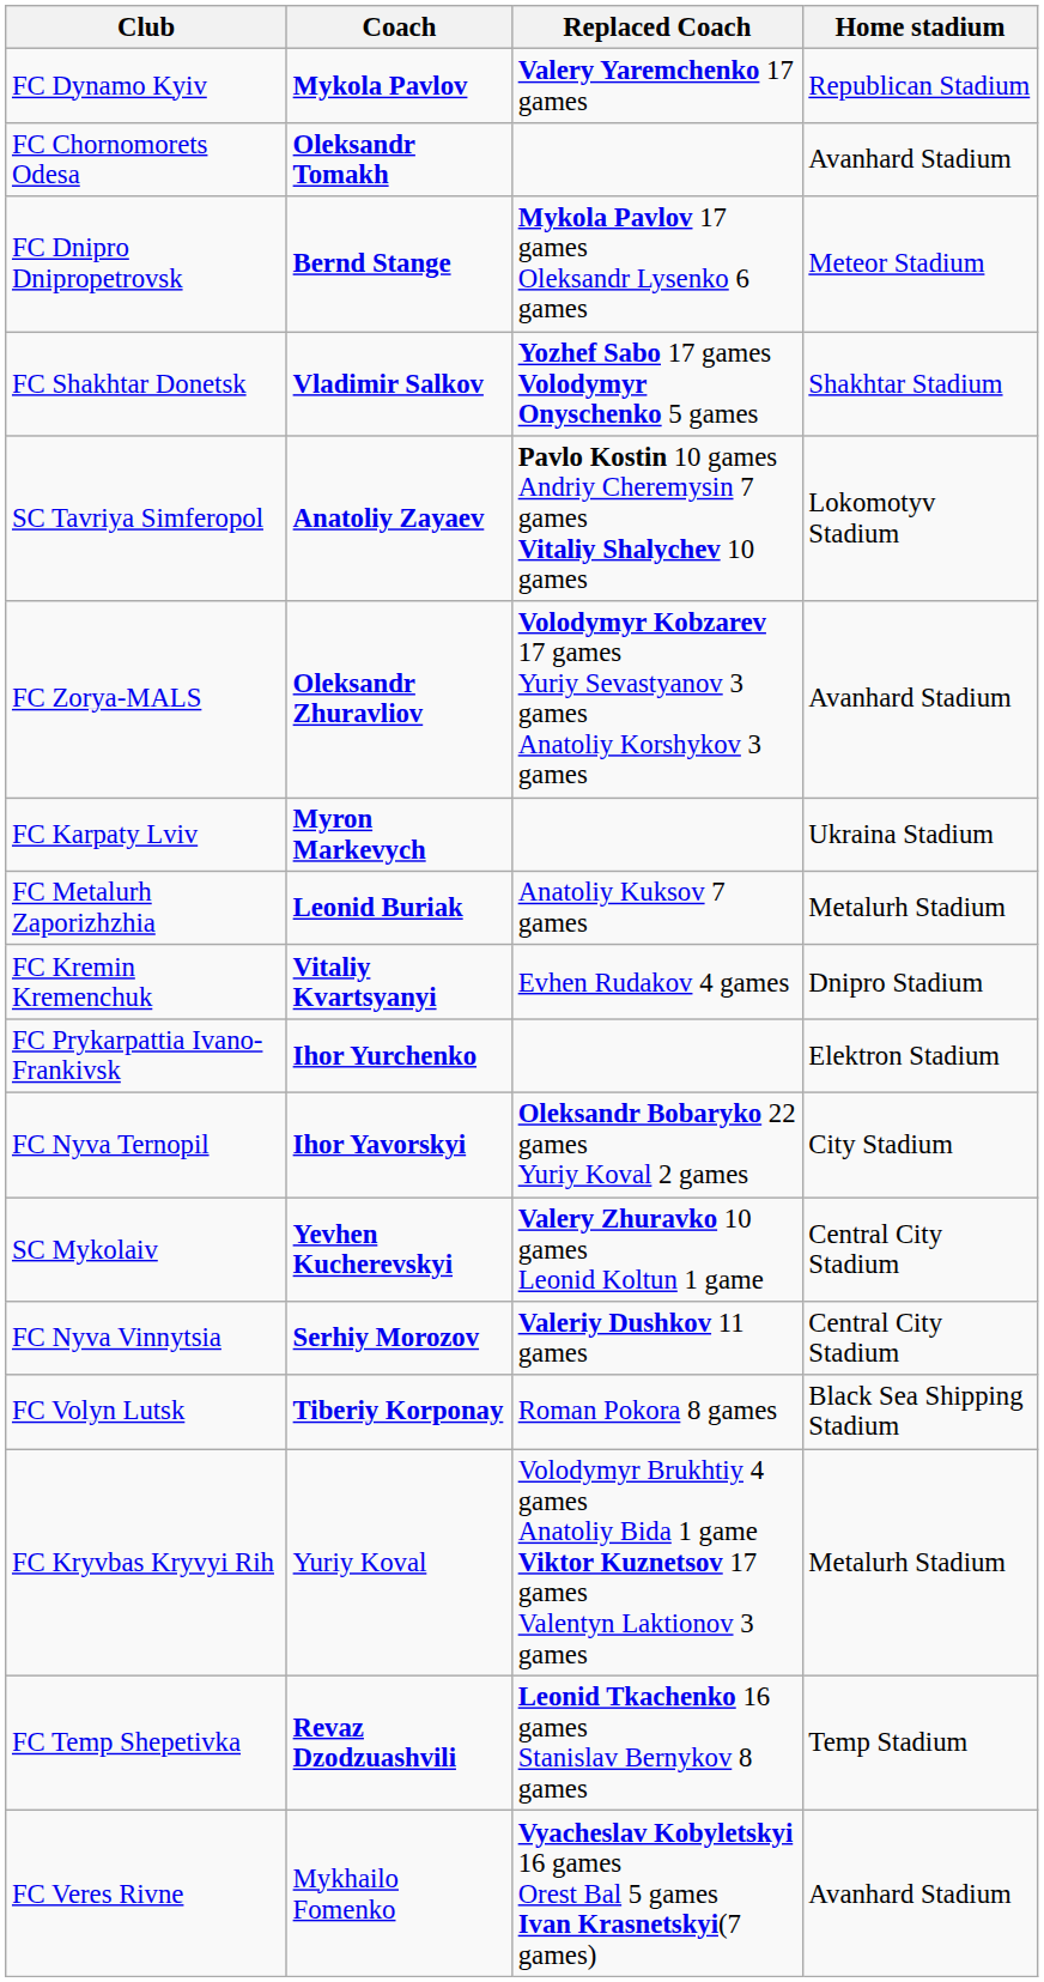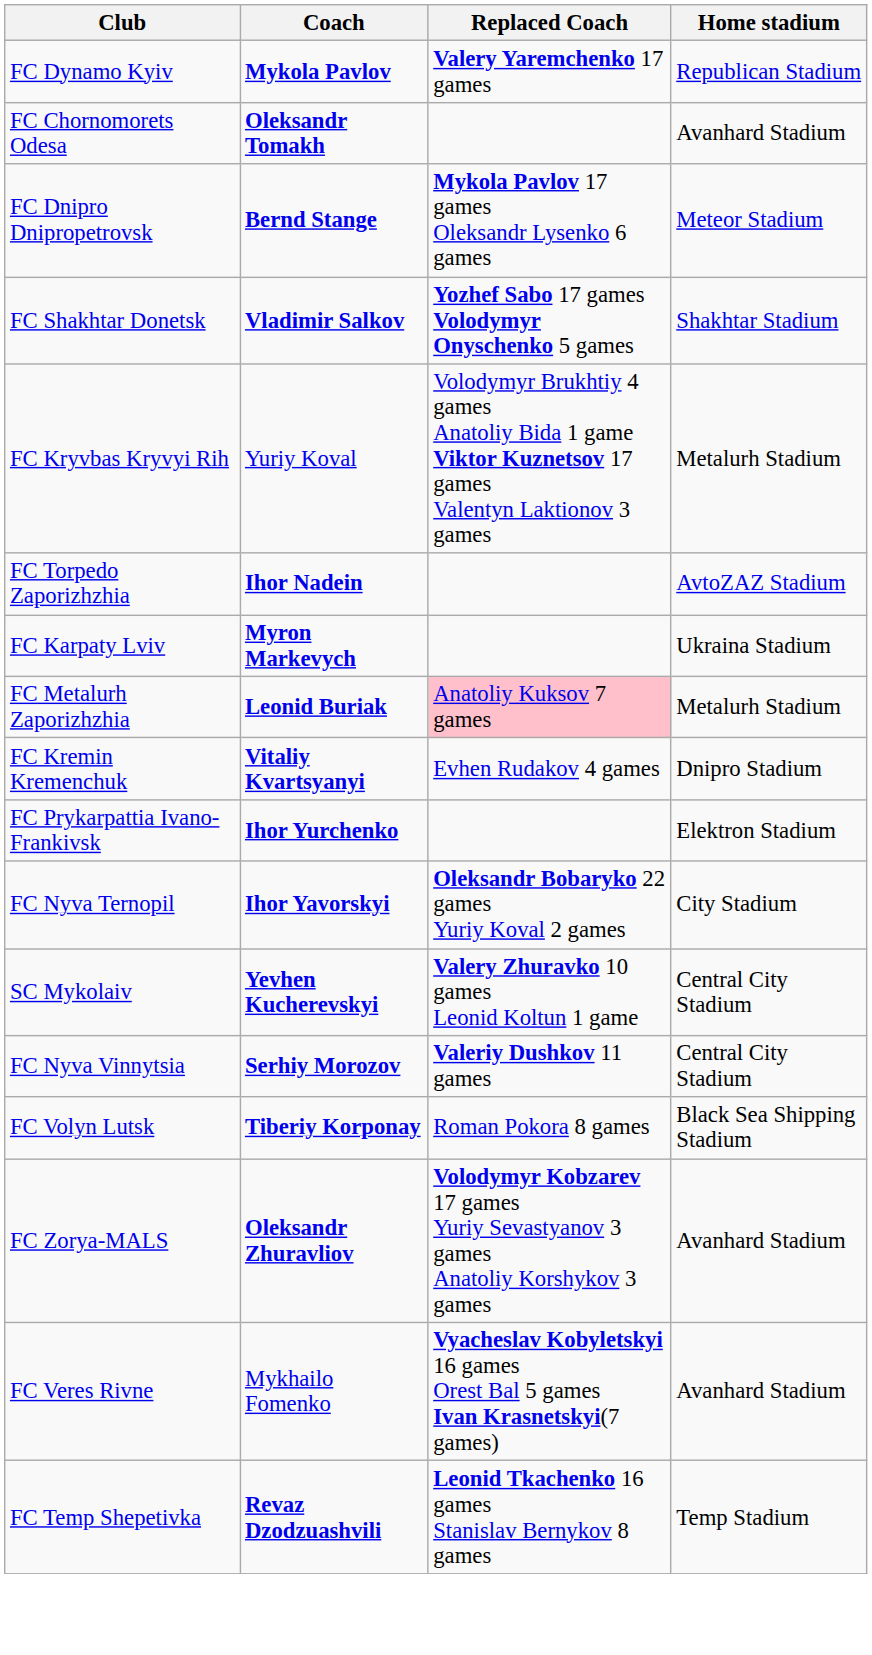- row: SC Tavriya Simferopol | Anatoliy Zayaev | Pavlo Kostin 10 games Andriy Cheremysin 7 games Vitaliy Shalychev 10 games | Lokomotyv Stadium
rows swapped: FC Kryvbas Kryvyi Rih <-> FC Zorya-MALS
+ row: FC Torpedo Zaporizhzhia | Ihor Nadein | AvtoZAZ Stadium
FC Metalurh Zaporizhzhia | Replaced Coach: no background -> pink background
rows swapped: FC Temp Shepetivka <-> FC Veres Rivne
